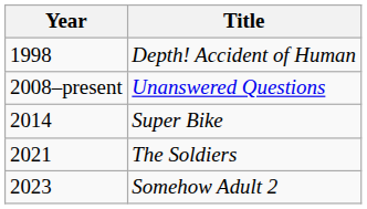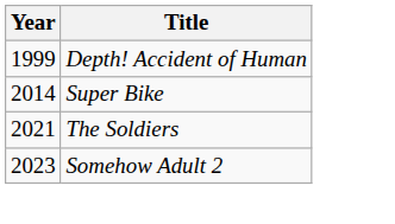Depth! Accident of Human | Year: 1998 -> 1999
- row: 2008–present | Unanswered Questions
